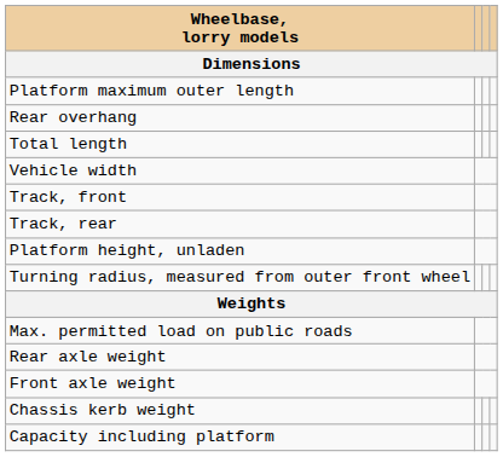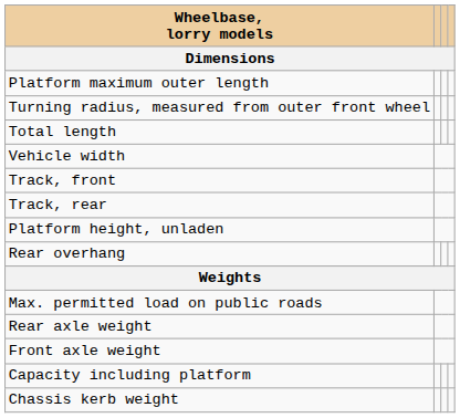rows swapped: Rear overhang <-> Turning radius, measured from outer front wheel
rows swapped: Chassis kerb weight <-> Capacity including platform
